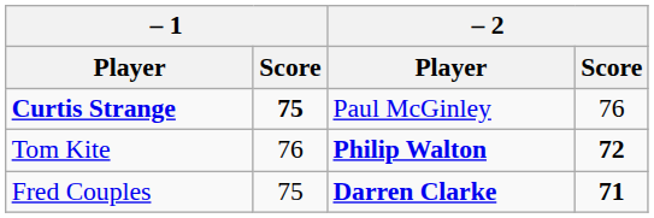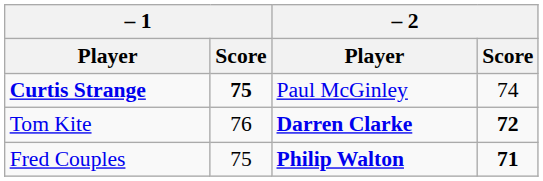Curtis Strange | – 2 / Score: 76 -> 74
Tom Kite | – 2 / Player: Philip Walton -> Darren Clarke
Fred Couples | – 2 / Player: Darren Clarke -> Philip Walton
